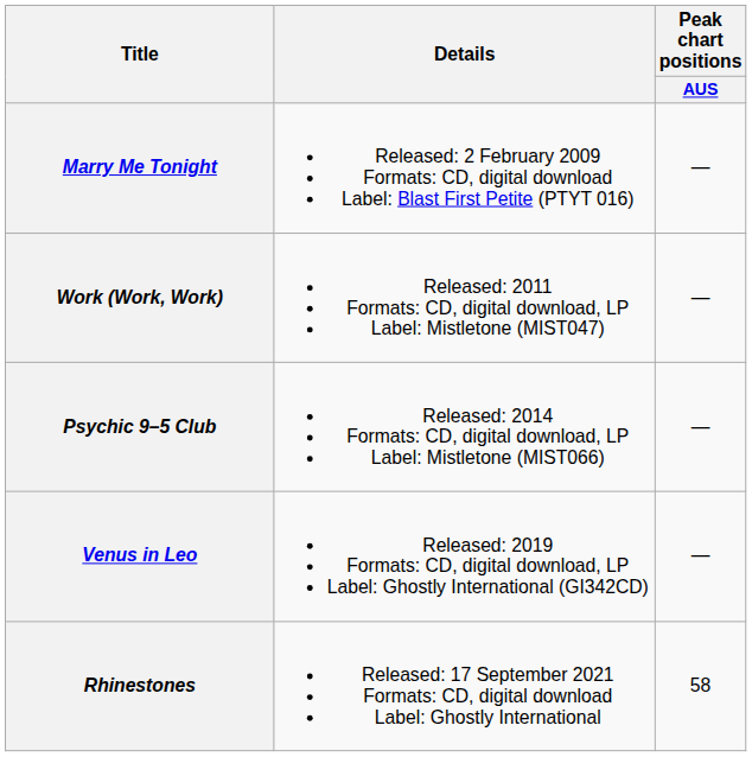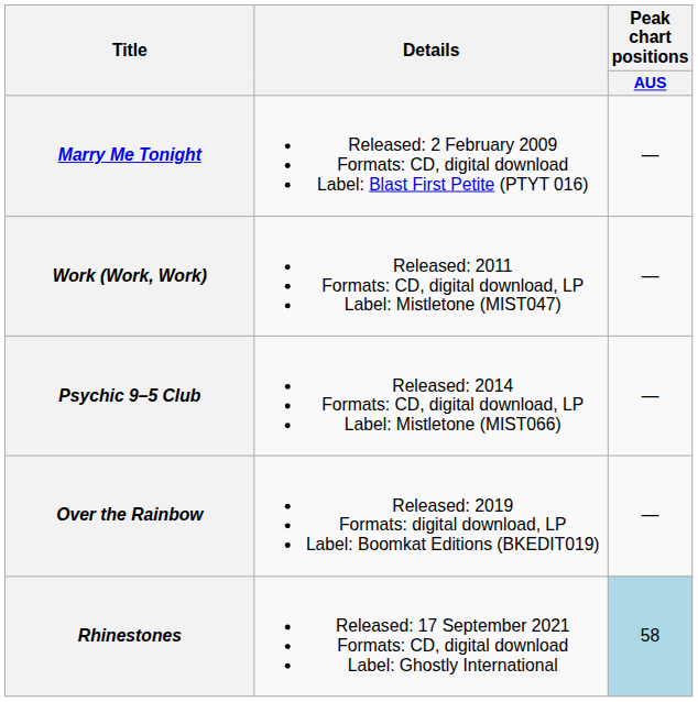- row: Venus in Leo | Released: 2019 Formats: CD, digital download, LP Label: Ghostly International (GI342CD) | —
+ row: Over the Rainbow | Released: 2019 Formats: digital download, LP Label: Boomkat Editions (BKEDIT019) | —
Rhinestones | Peak chart positions / AUS: no background -> lightblue background
